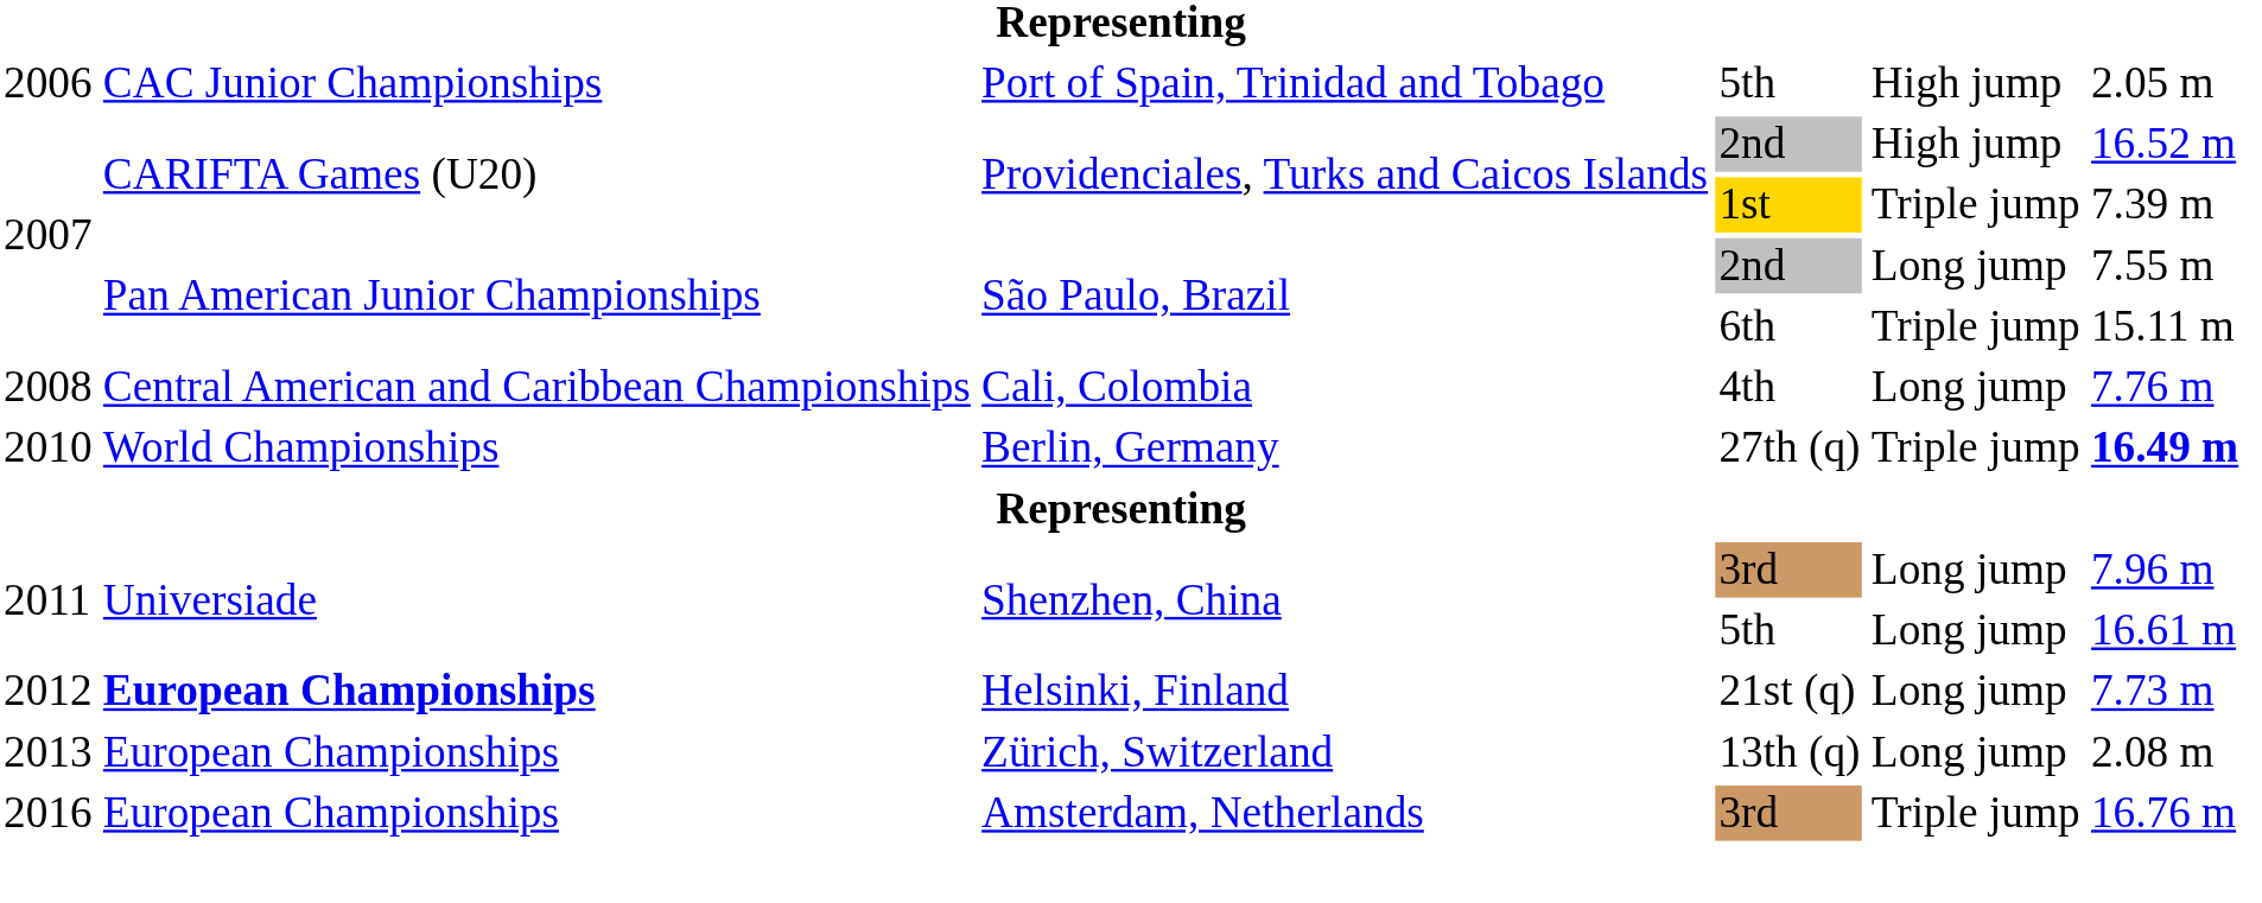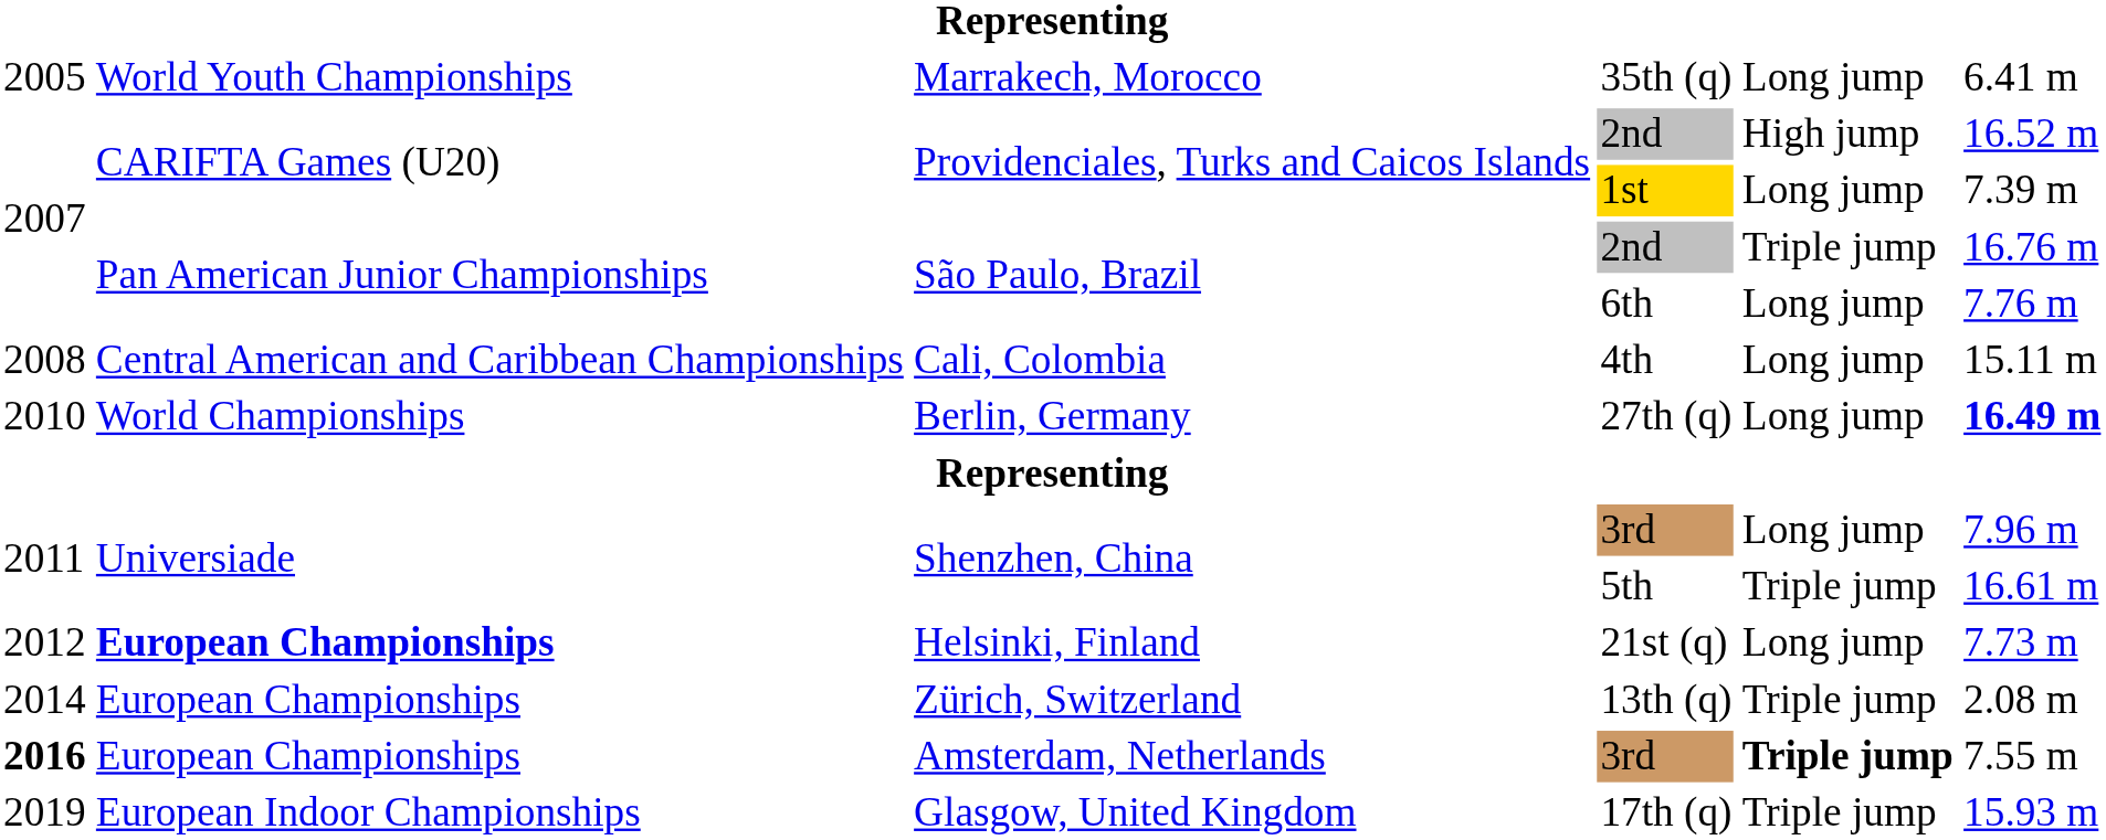+ row: 2005 | World Youth Championships | Marrakech, Morocco | 35th (q) | Long jump | 6.41 m
- row: 2006 | CAC Junior Championships | Port of Spain, Trinidad and Tobago | 5th | High jump | 2.05 m
Providenciales, Turks and Caicos Islands / 1st | column 5: Triple jump -> Long jump
São Paulo, Brazil / 2nd | column 5: Long jump -> Triple jump
São Paulo, Brazil / 2nd | column 6: 7.55 m -> 16.76 m
São Paulo, Brazil / 6th | column 5: Triple jump -> Long jump
São Paulo, Brazil / 6th | column 6: 15.11 m -> 7.76 m
Cali, Colombia | column 6: 7.76 m -> 15.11 m
Berlin, Germany | column 5: Triple jump -> Long jump
Shenzhen, China / 5th | column 5: Long jump -> Triple jump
Zürich, Switzerland | column 1: 2013 -> 2014
Zürich, Switzerland | column 5: Long jump -> Triple jump
Amsterdam, Netherlands | column 1: normal -> bold
Amsterdam, Netherlands | column 5: normal -> bold
Amsterdam, Netherlands | column 6: 16.76 m -> 7.55 m
+ row: 2019 | European Indoor Championships | Glasgow, United Kingdom | 17th (q) | Triple jump | 15.93 m
